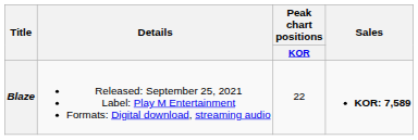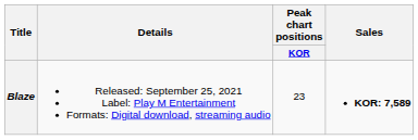Blaze | Peak chart positions / KOR: 22 -> 23
